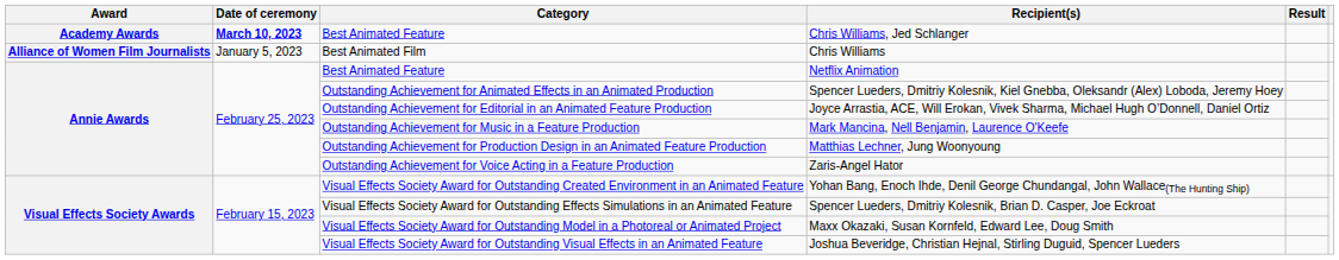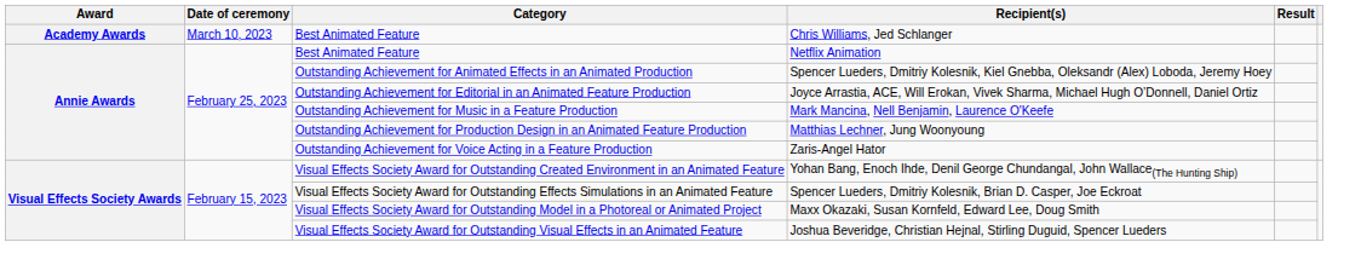Chris Williams, Jed Schlanger | Date of ceremony: bold -> normal
- row: Alliance of Women Film Journalists | January 5, 2023 | Best Animated Film | Chris Williams
